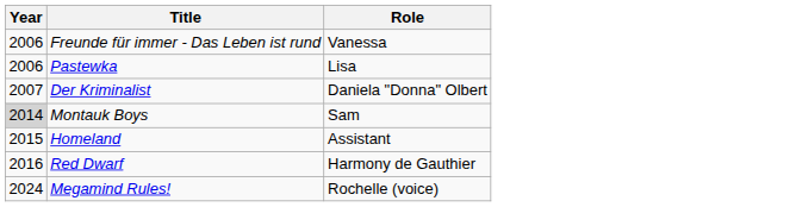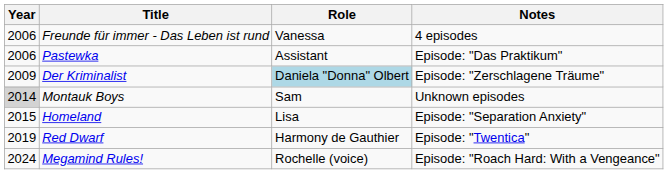+ column: Notes | 4 episodes | Episode: "Das Praktikum" | Episode: "Zerschlagene Träume" | Unknown episodes | Episode: "Separation Anxiety" | Episode: "Twentica" | Episode: "Roach Hard: With a Vengeance"
Pastewka | Role: Lisa -> Assistant
Der Kriminalist | Year: 2007 -> 2009
Der Kriminalist | Role: no background -> lightblue background
Homeland | Role: Assistant -> Lisa
Red Dwarf | Year: 2016 -> 2019
